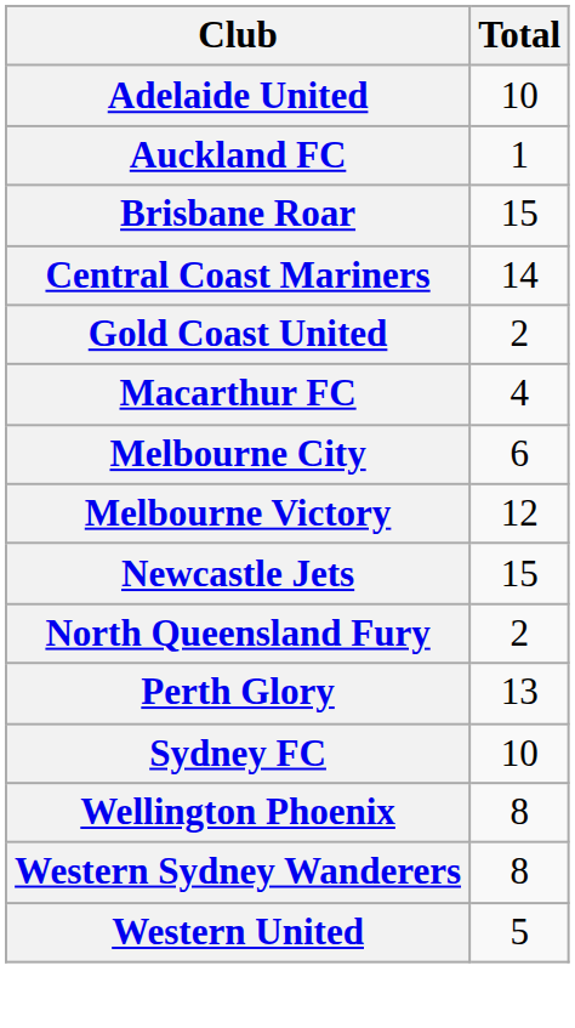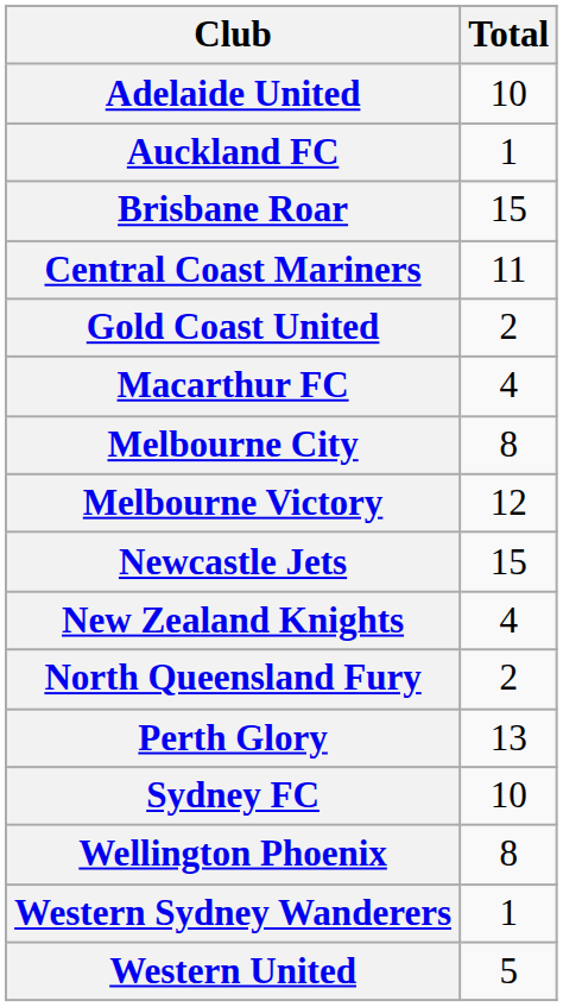Central Coast Mariners | Total: 14 -> 11
Melbourne City | Total: 6 -> 8
+ row: New Zealand Knights | 4
Western Sydney Wanderers | Total: 8 -> 1
